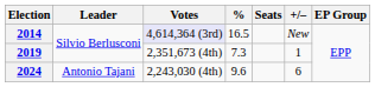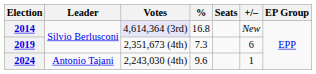2014 | %: 16.5 -> 16.8
2019 | +/–: 1 -> 6
2024 | +/–: 6 -> 1
